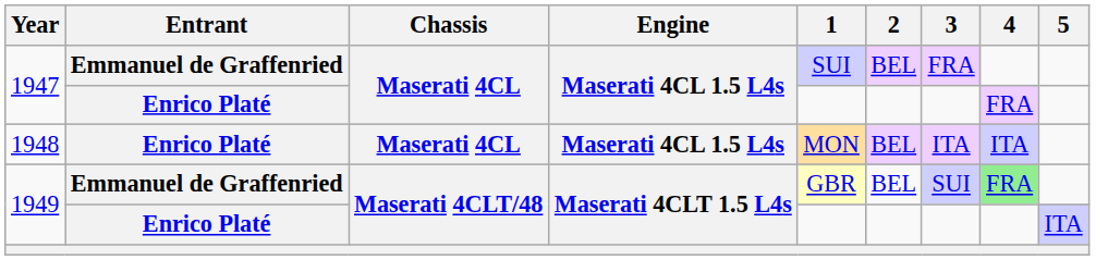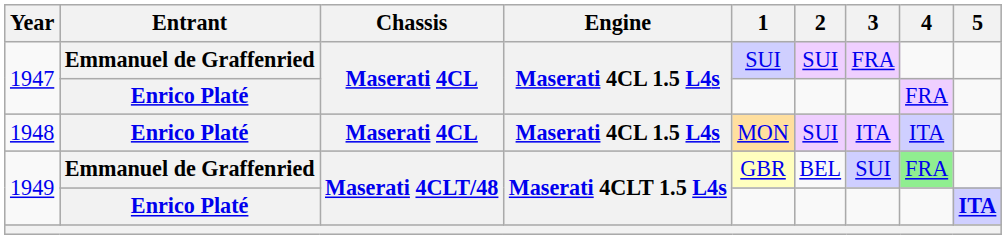1947 / Emmanuel de Graffenried | 2: BEL -> SUI
1948 | 2: BEL -> SUI
1949 / Enrico Platé | 5: normal -> bold
